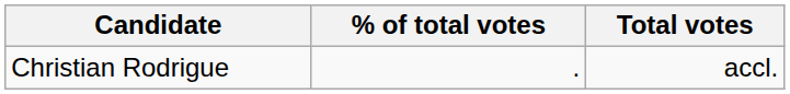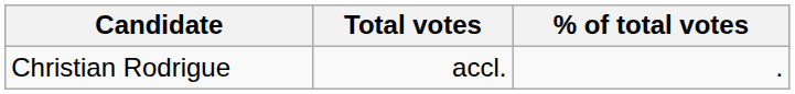columns swapped: Total votes <-> % of total votes
